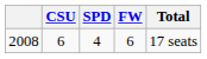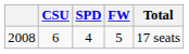2008 | FW: 6 -> 5
